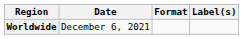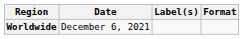columns swapped: Format <-> Label(s)
